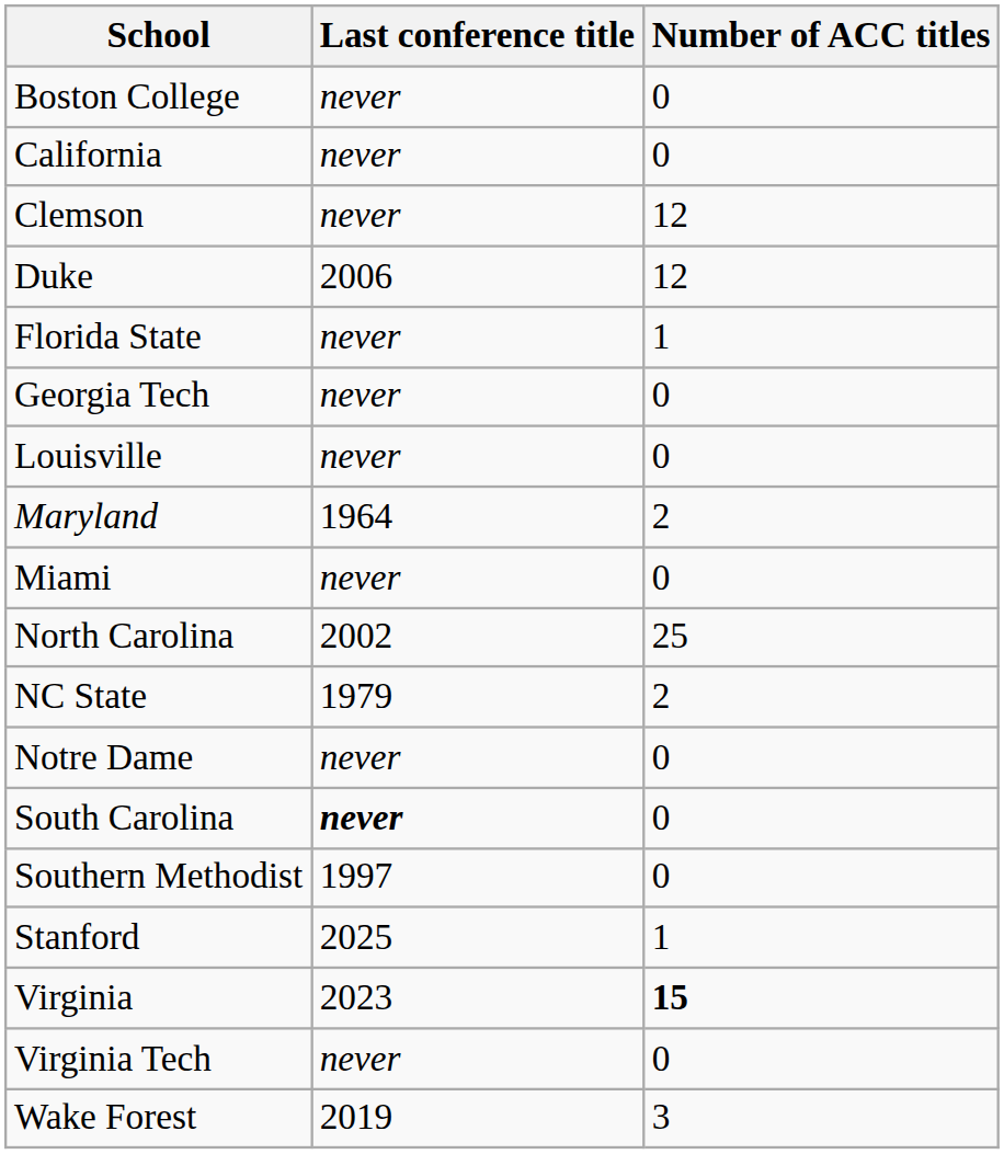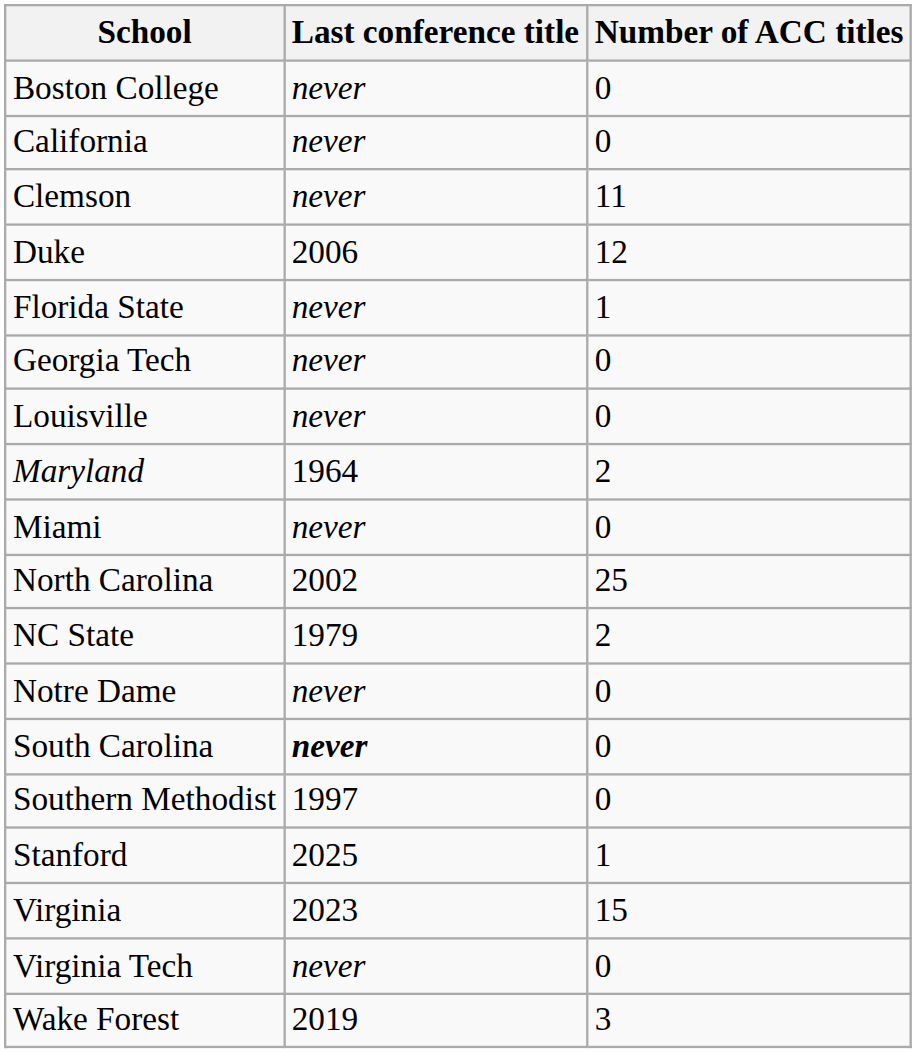Clemson | Number of ACC titles: 12 -> 11
Virginia | Number of ACC titles: bold -> normal
